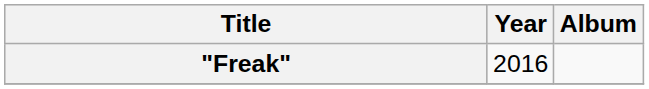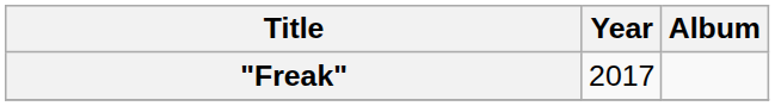"Freak" | Year: 2016 -> 2017
